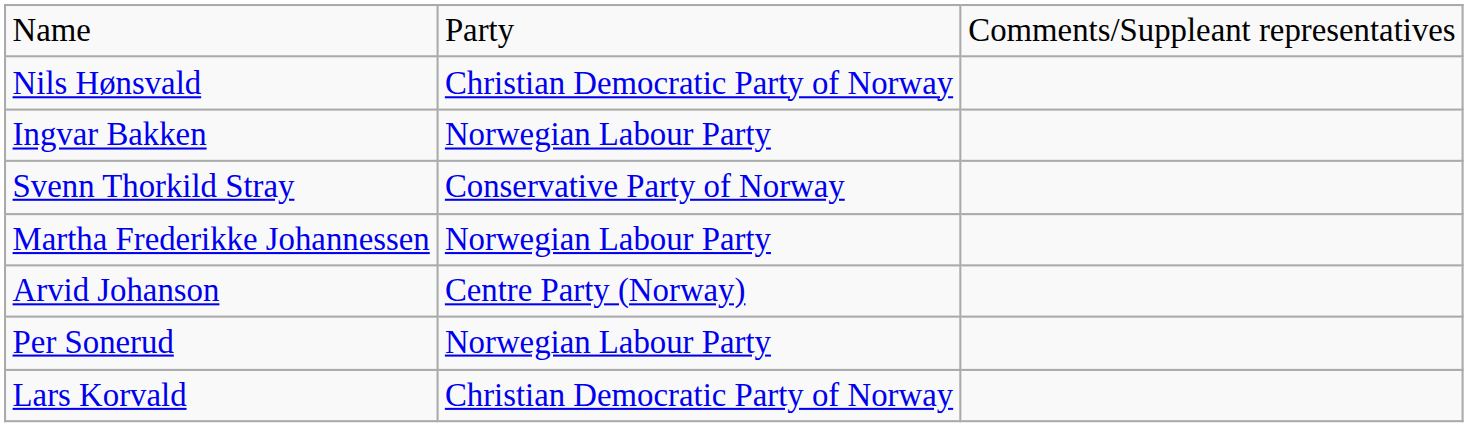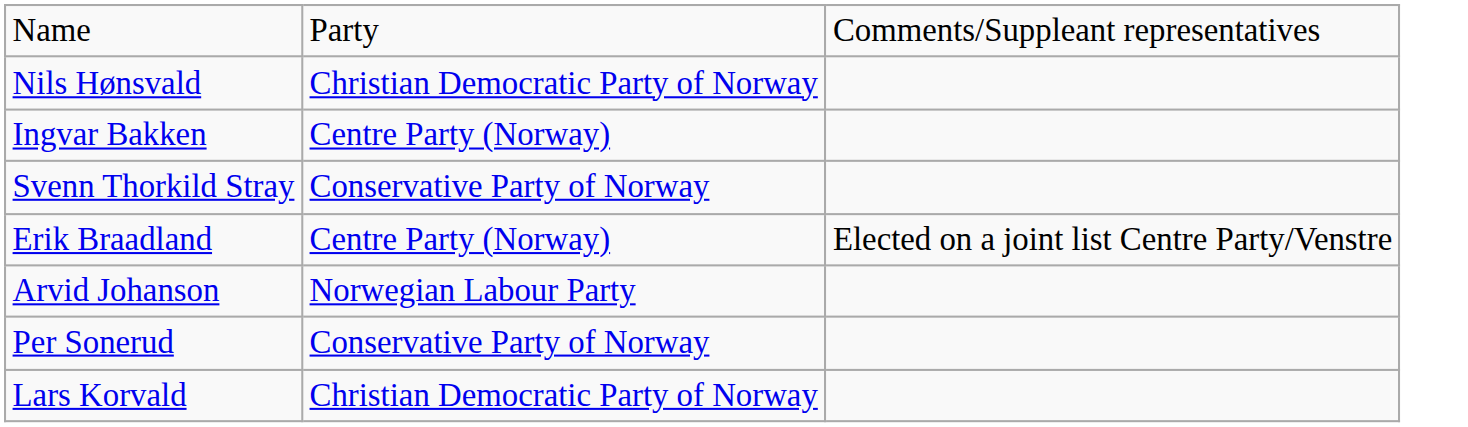Ingvar Bakken | column 2: Norwegian Labour Party -> Centre Party (Norway)
- row: Martha Frederikke Johannessen | Norwegian Labour Party
+ row: Erik Braadland | Centre Party (Norway) | Elected on a joint list Centre Party/Venstre
Arvid Johanson | column 2: Centre Party (Norway) -> Norwegian Labour Party
Per Sonerud | column 2: Norwegian Labour Party -> Conservative Party of Norway
